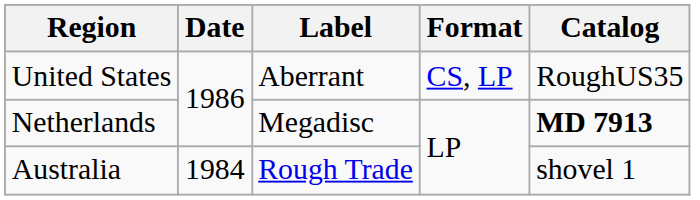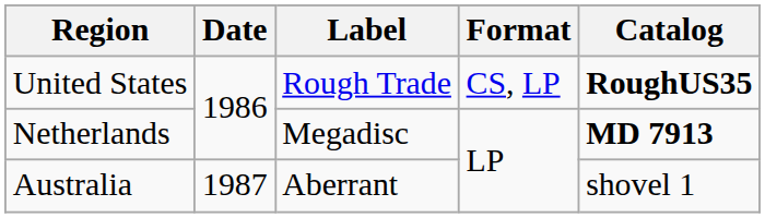United States | Label: Aberrant -> Rough Trade
United States | Catalog: normal -> bold
Australia | Date: 1984 -> 1987
Australia | Label: Rough Trade -> Aberrant
